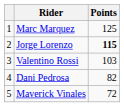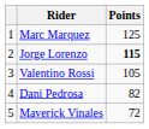Valentino Rossi | Points: 103 -> 105
